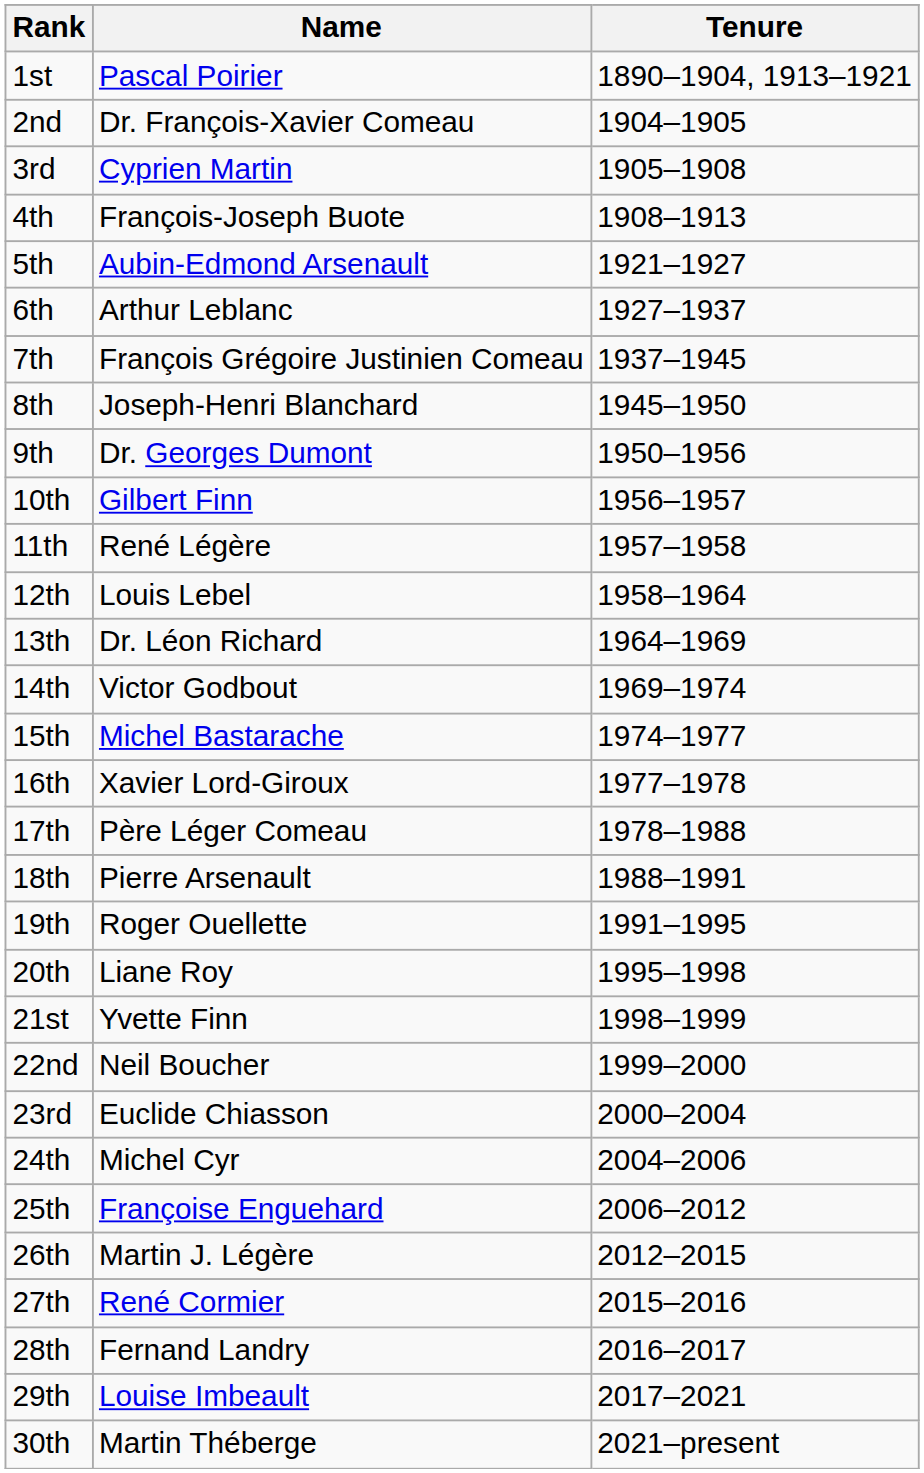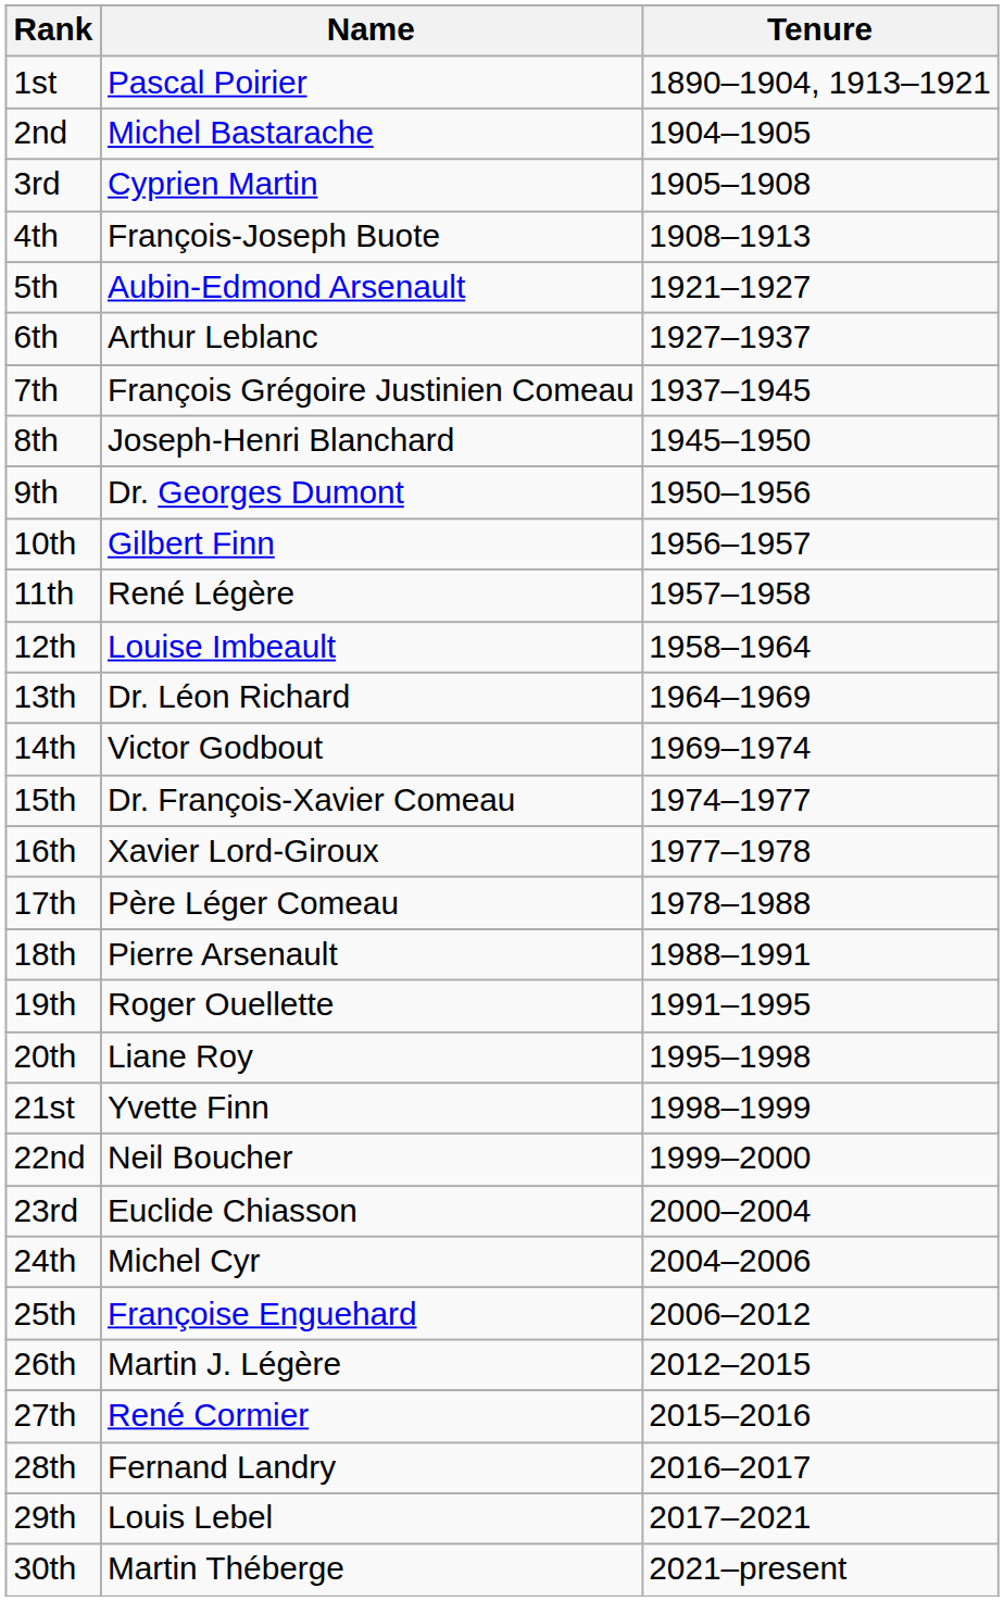2nd | Name: Dr. François-Xavier Comeau -> Michel Bastarache
12th | Name: Louis Lebel -> Louise Imbeault
15th | Name: Michel Bastarache -> Dr. François-Xavier Comeau
29th | Name: Louise Imbeault -> Louis Lebel
